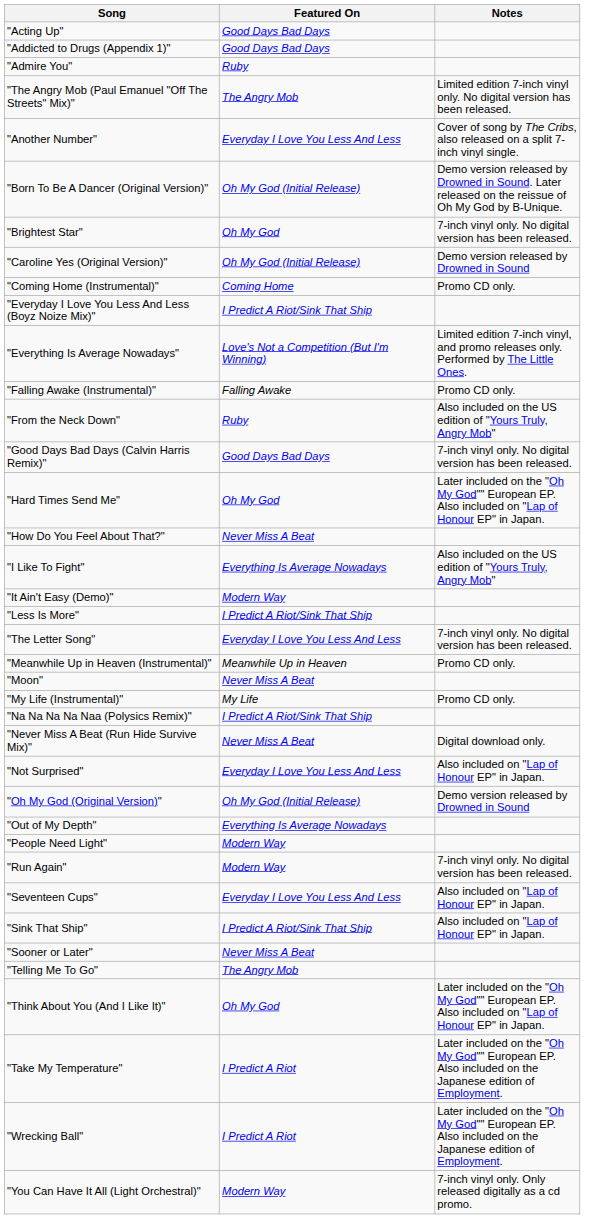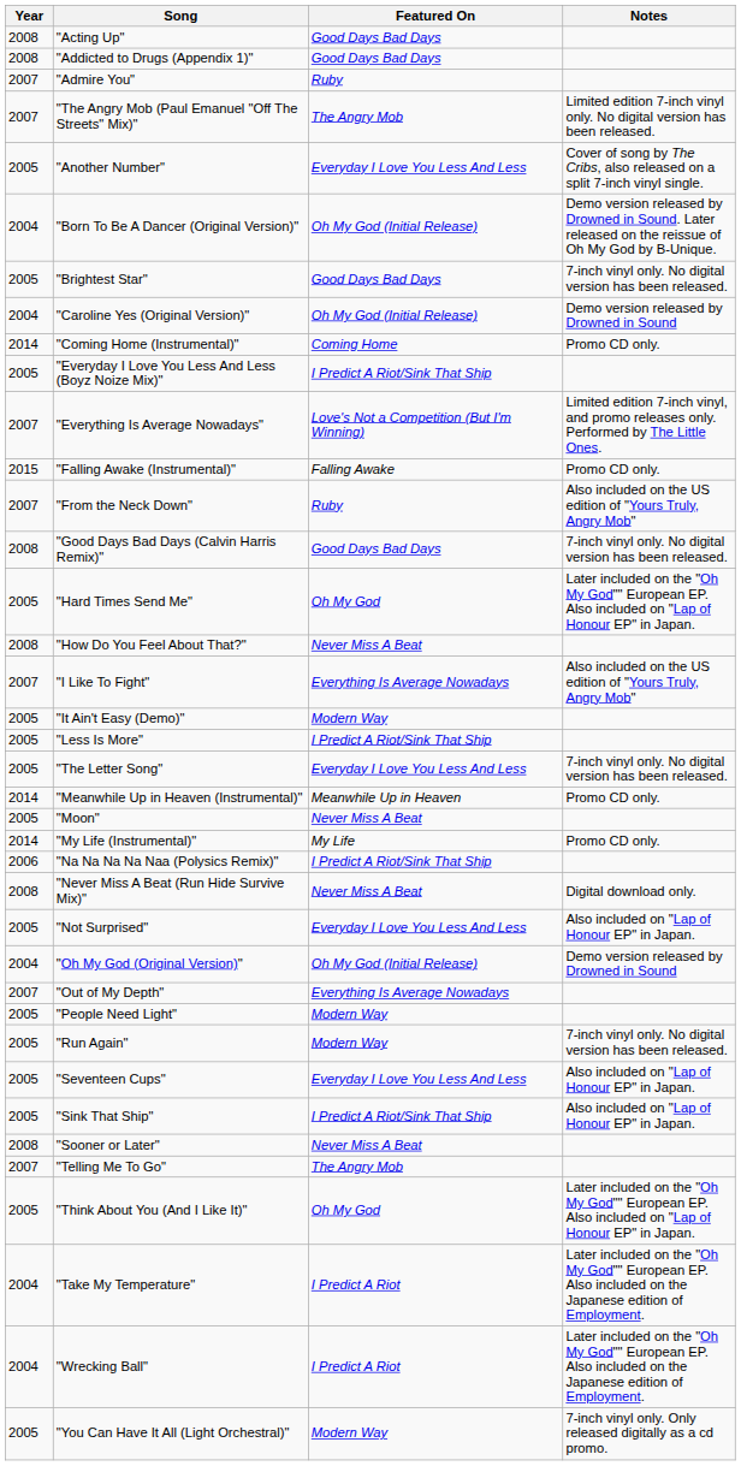+ column: Year | 2008 | 2008 | 2007 | 2007 | 2005 | 2004 | 2005 | 2004 | 2014 | 2005 | 2007 | 2015 | 2007 | 2008 | 2005 | 2008 | 2007 | 2005 | 2005 | 2005 | 2014 | 2005 | 2014 | 2006 | 2008 | 2005 | 2004 | 2007 | 2005 | 2005 | 2005 | 2005 | 2008 | 2007 | 2005 | 2004 | 2004 | 2005
"Brightest Star" | Featured On: Oh My God -> Good Days Bad Days
